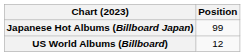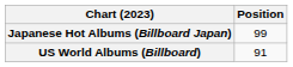US World Albums (Billboard) | Position: 12 -> 91
